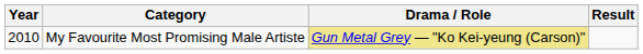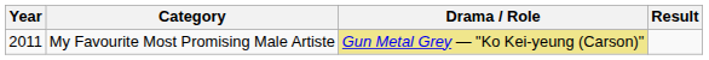My Favourite Most Promising Male Artiste | Year: 2010 -> 2011
